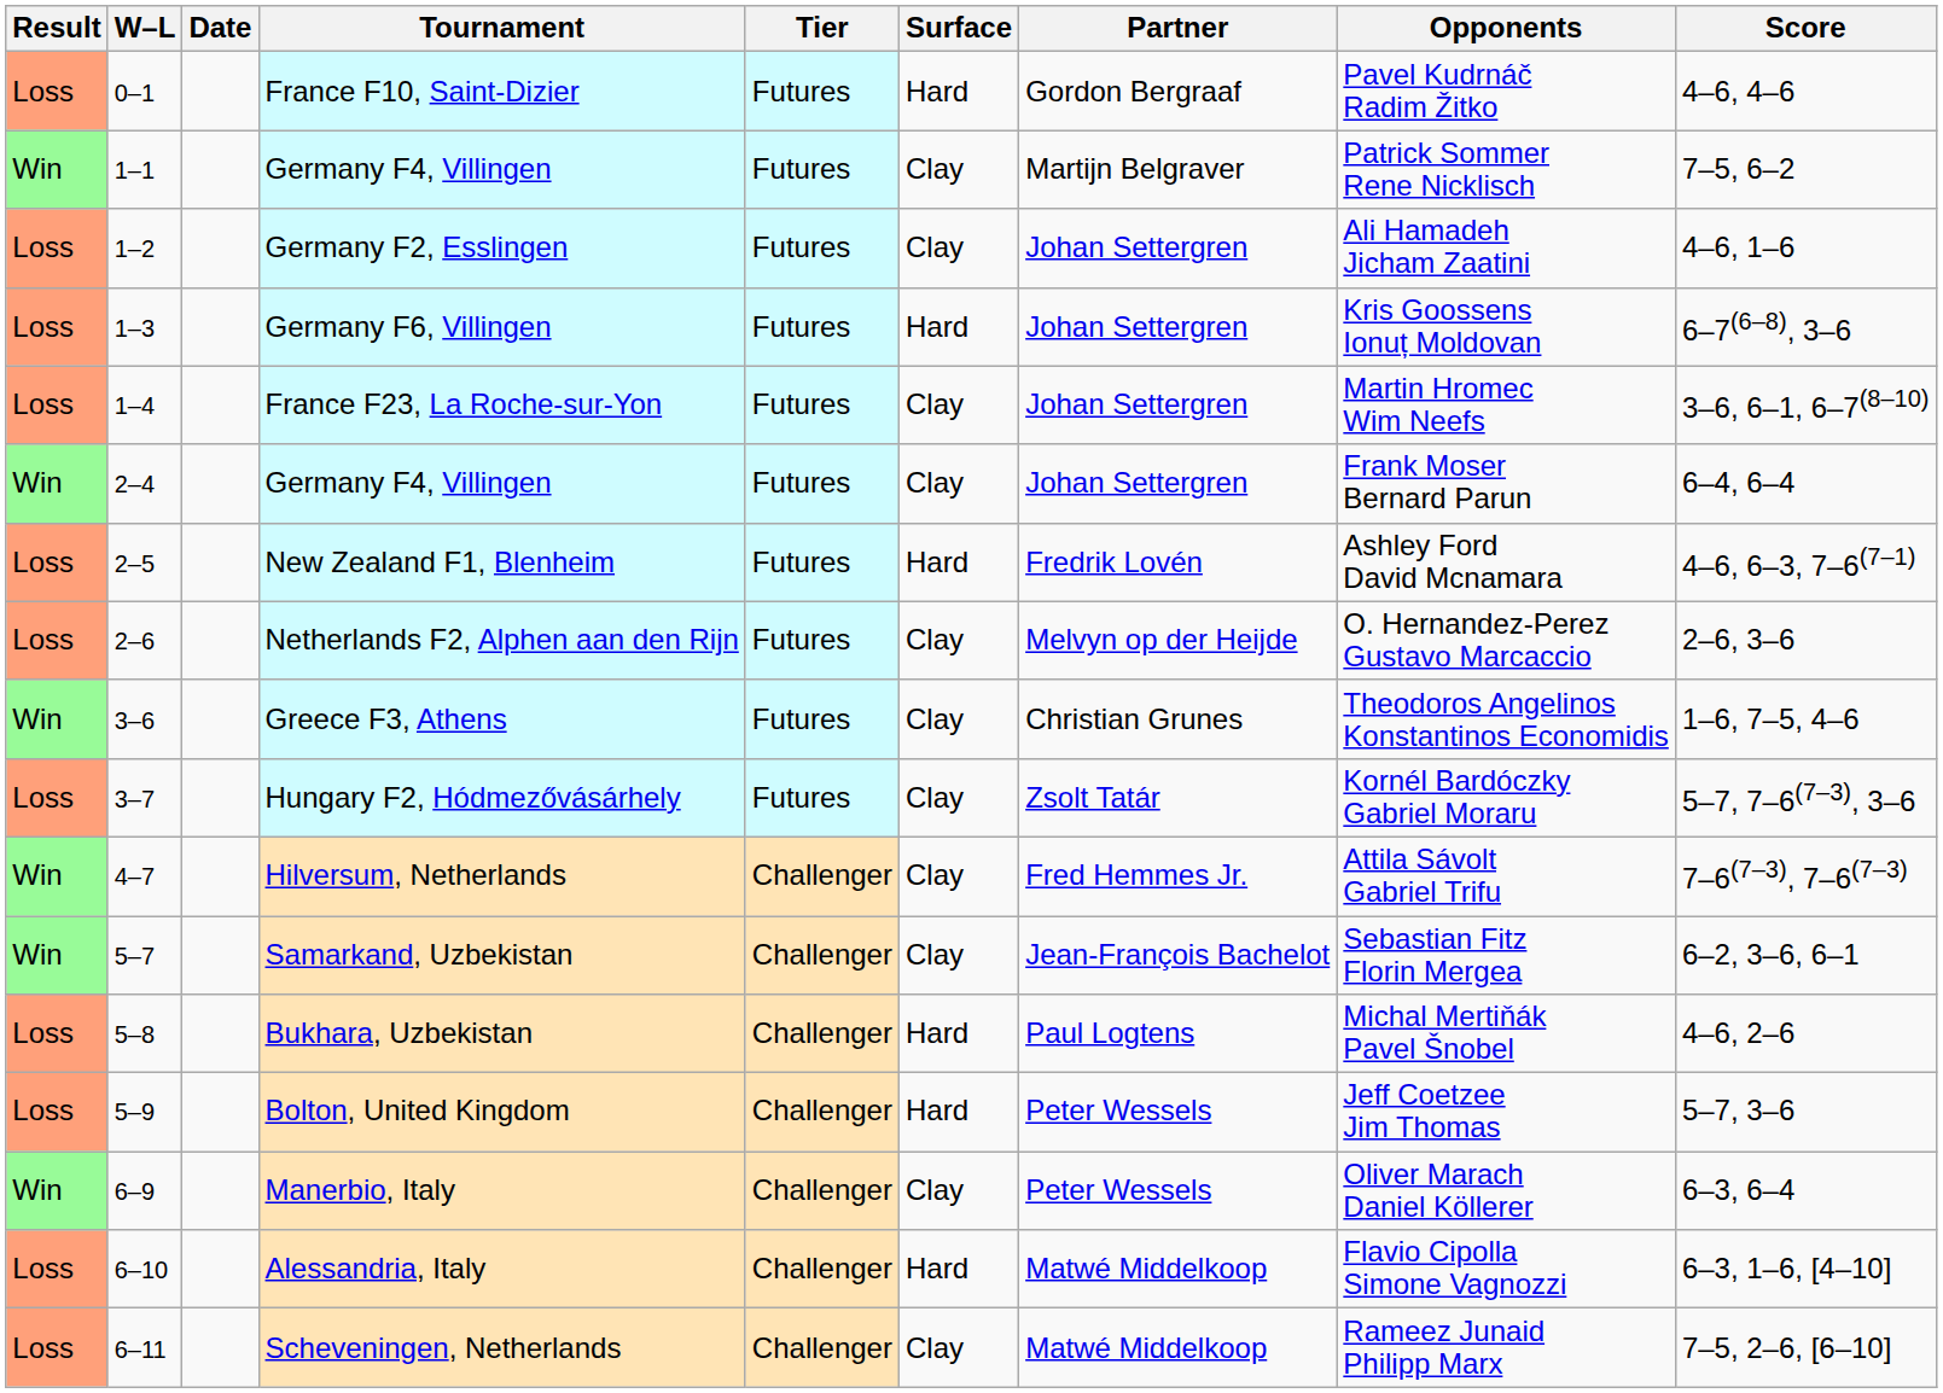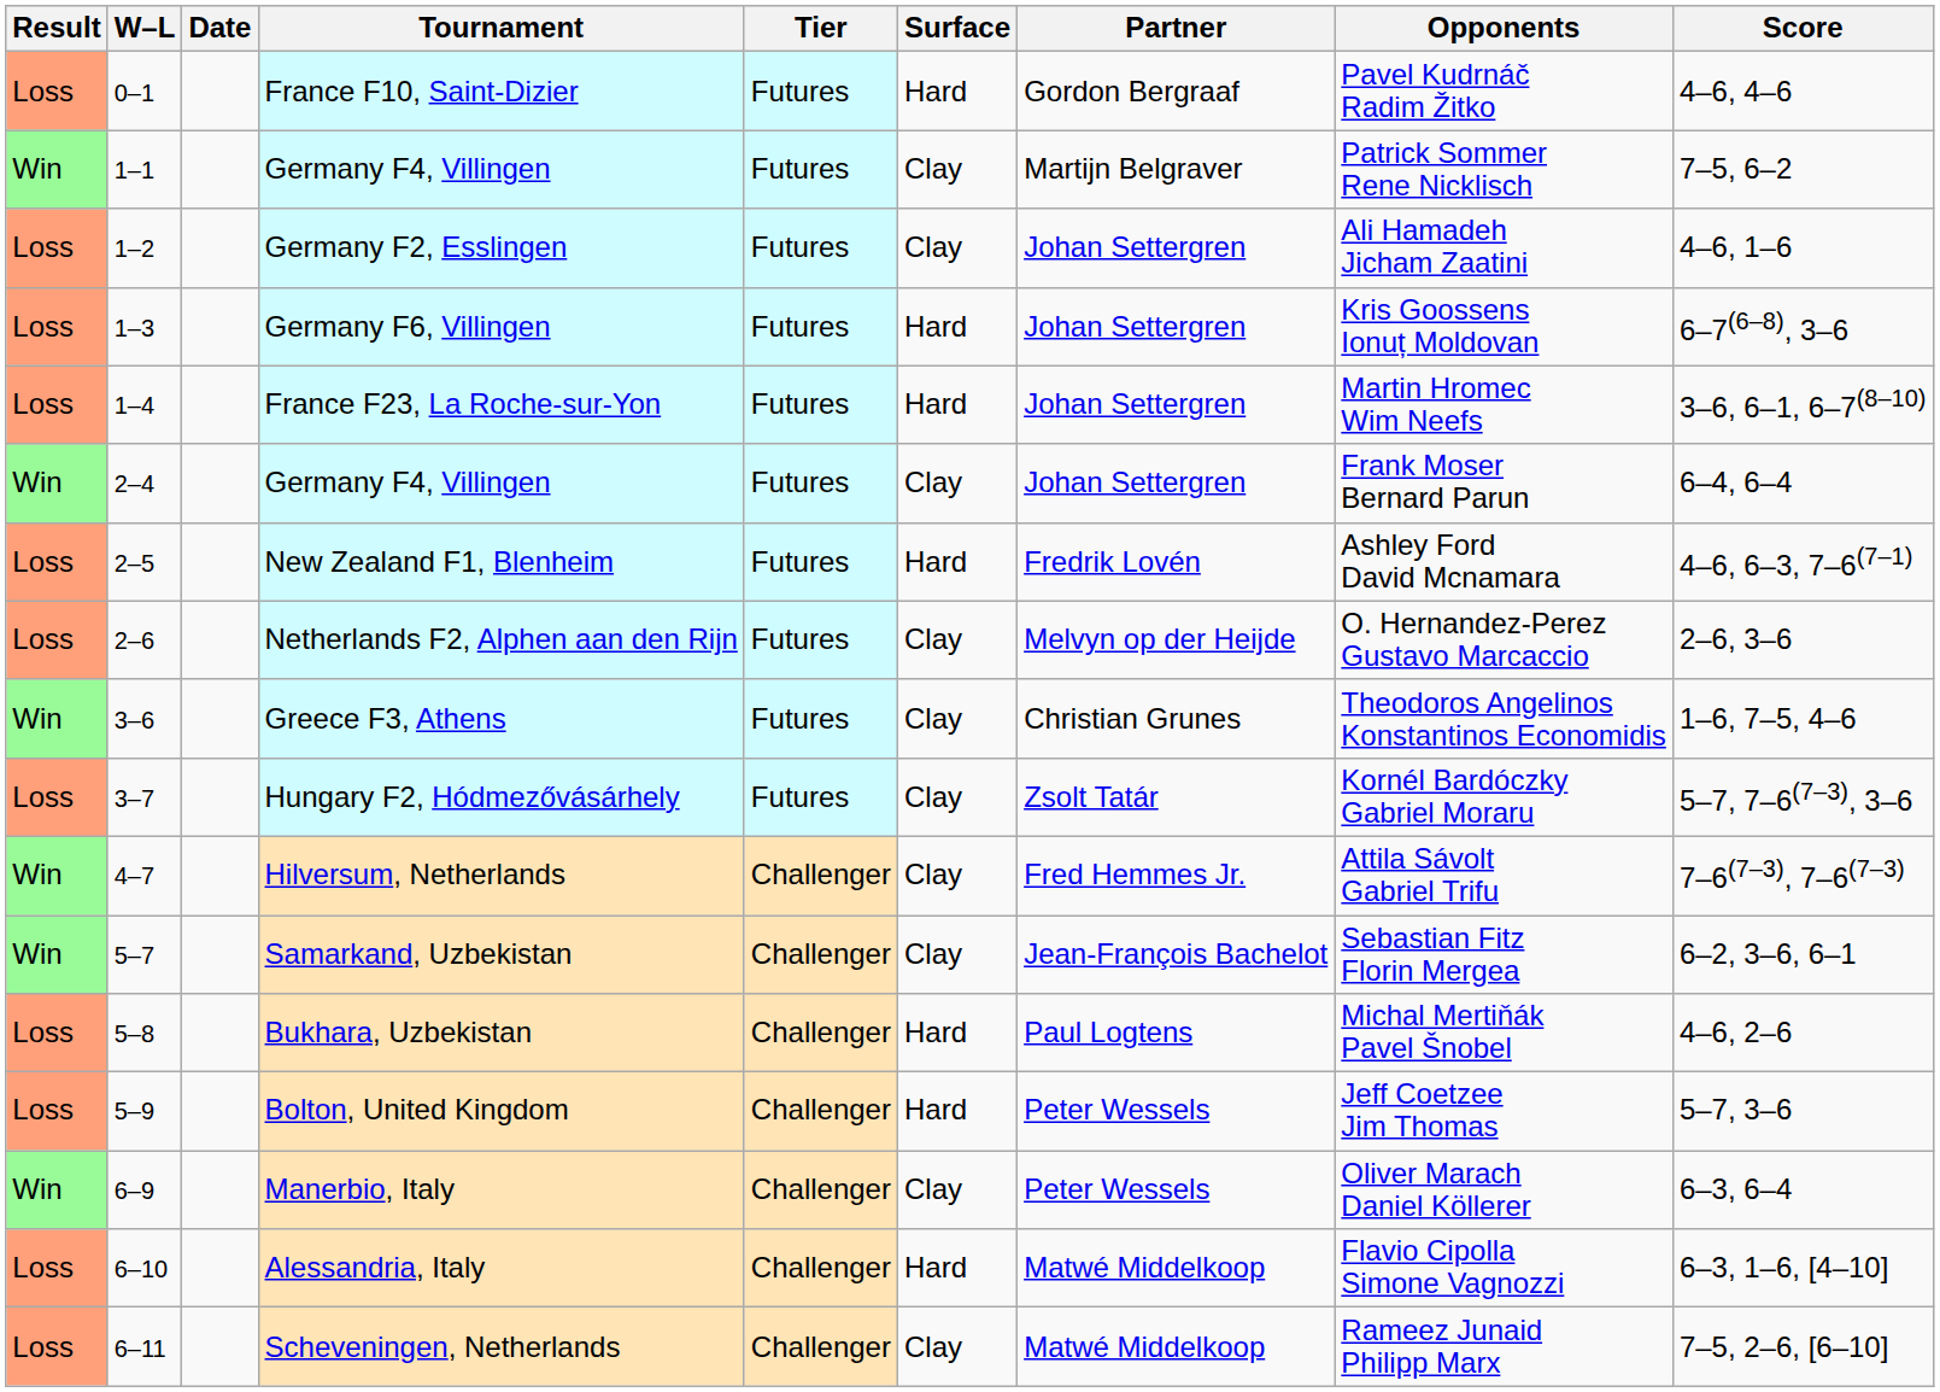France F23, La Roche-sur-Yon | Surface: Clay -> Hard
